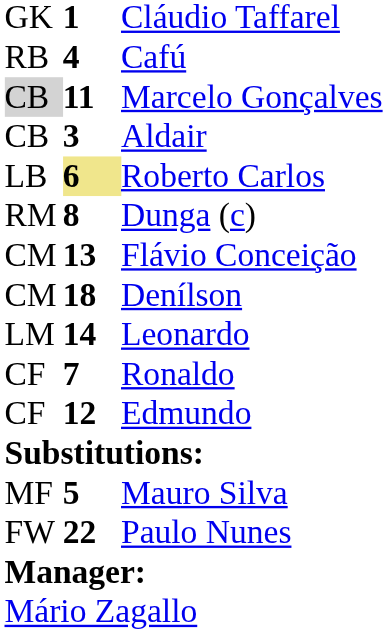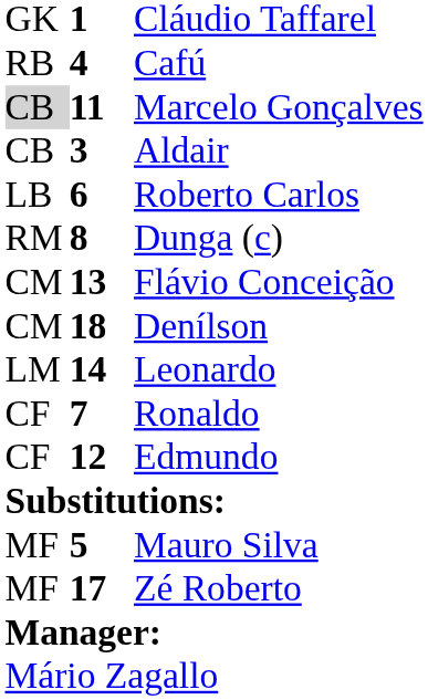Roberto Carlos | column 2: khaki background -> no background
+ row: MF | 17 | Zé Roberto
- row: FW | 22 | Paulo Nunes
